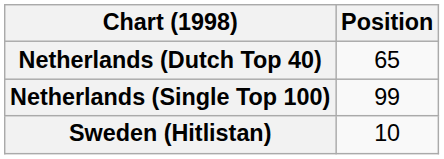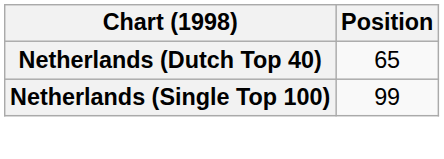- row: Sweden (Hitlistan) | 10
